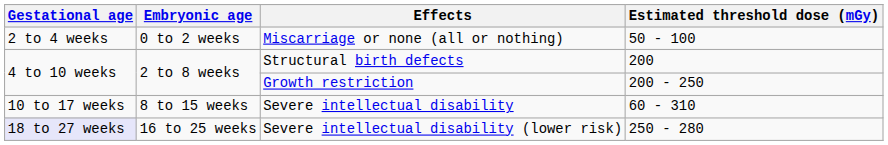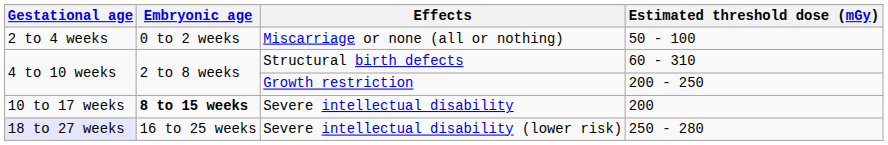Structural birth defects | Estimated threshold dose (mGy): 200 -> 60 - 310
Severe intellectual disability | Embryonic age: normal -> bold
Severe intellectual disability | Estimated threshold dose (mGy): 60 - 310 -> 200
